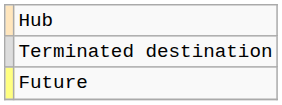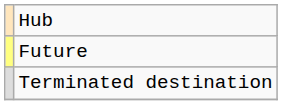rows swapped: Future <-> Terminated destination
